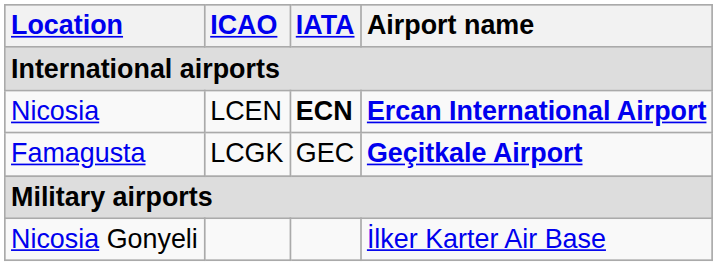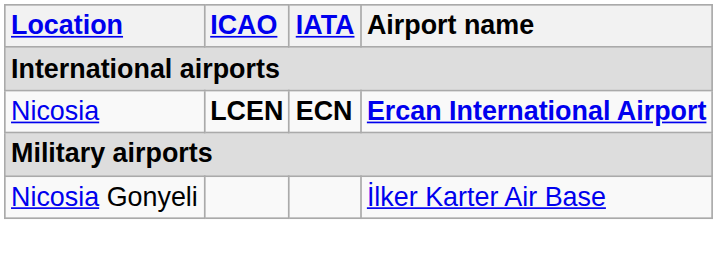Nicosia | ICAO: normal -> bold
- row: Famagusta | LCGK | GEC | Geçitkale Airport
